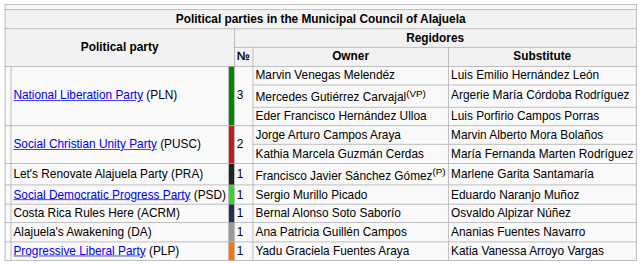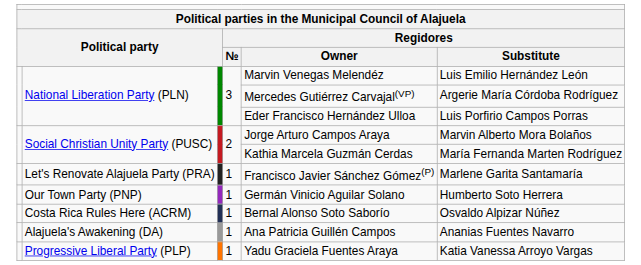- row: Social Democratic Progress Party (PSD) | 1 | Sergio Murillo Picado | Eduardo Naranjo Muñoz
+ row: Our Town Party (PNP) | 1 | Germán Vinicio Aguilar Solano | Humberto Soto Herrera
